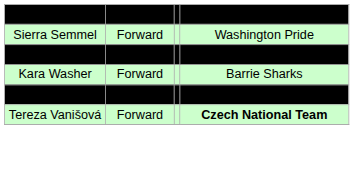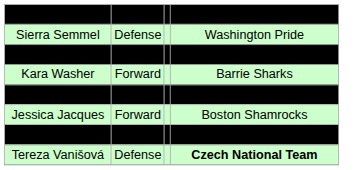Jillian Flynn | column 2: Goaltender -> Forward
Sierra Semmel | column 2: Forward -> Defense
+ row: Jessica Jacques | Forward | Boston Shamrocks
+ row: Vendula Pribylová | Forward | Czech National Team
Tereza Vanišová | column 2: Forward -> Defense
